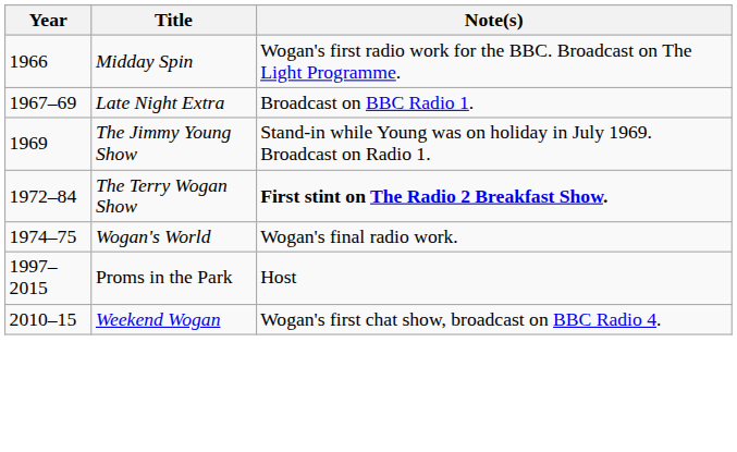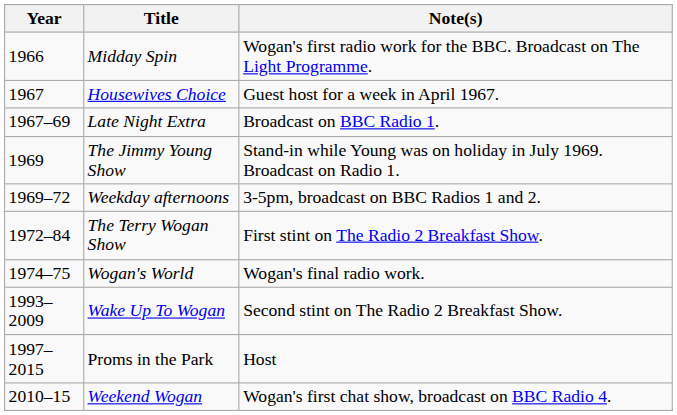+ row: 1967 | Housewives Choice | Guest host for a week in April 1967.
+ row: 1969–72 | Weekday afternoons | 3-5pm, broadcast on BBC Radios 1 and 2.
The Terry Wogan Show | Note(s): bold -> normal
+ row: 1993–2009 | Wake Up To Wogan | Second stint on The Radio 2 Breakfast Show.
